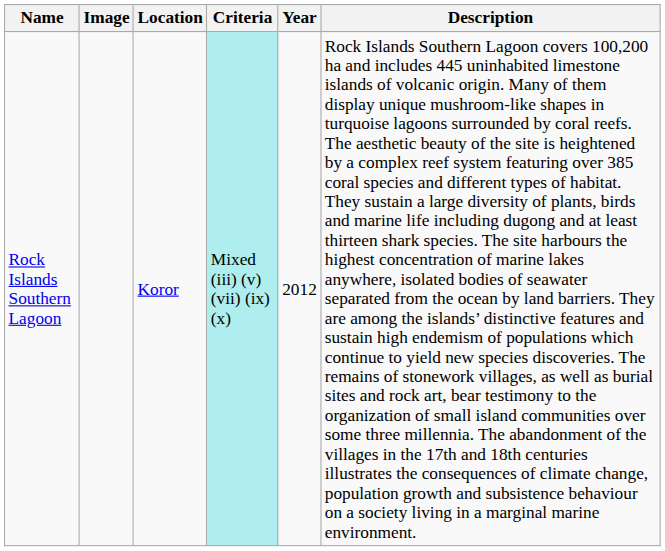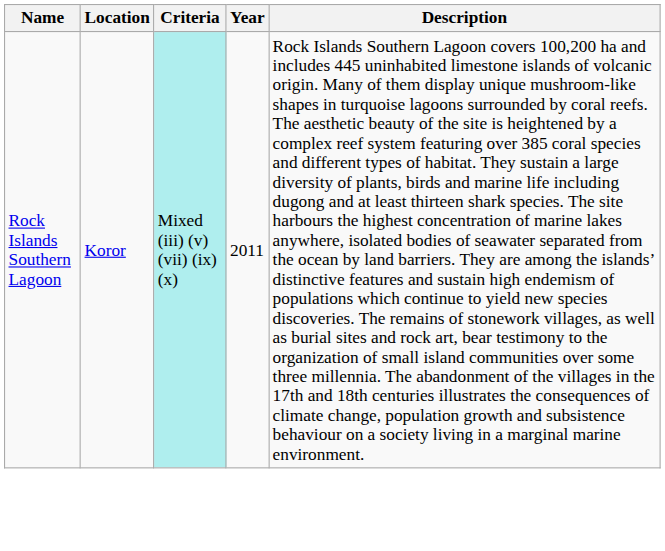- column: Image
Rock Islands Southern Lagoon | Year: 2012 -> 2011
